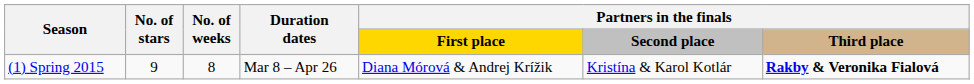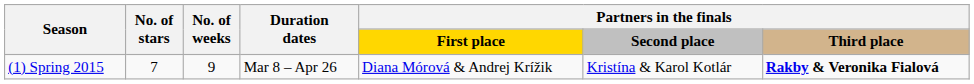(1) Spring 2015 | No. of stars: 9 -> 7
(1) Spring 2015 | No. of weeks: 8 -> 9
